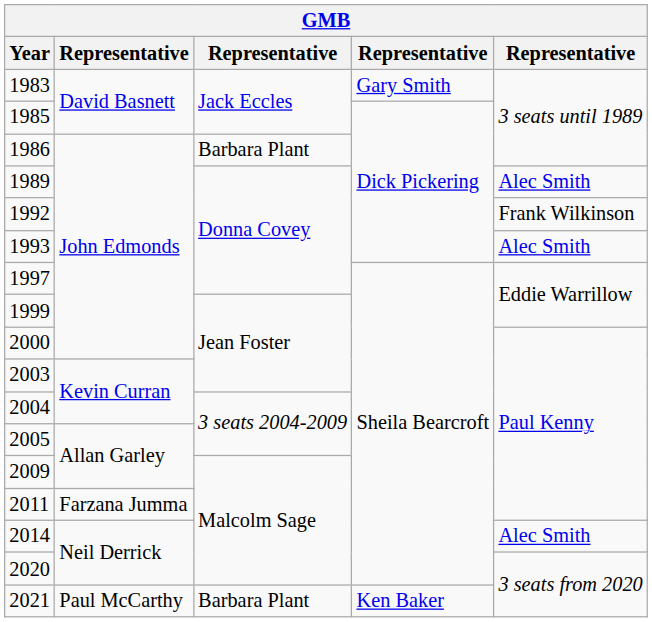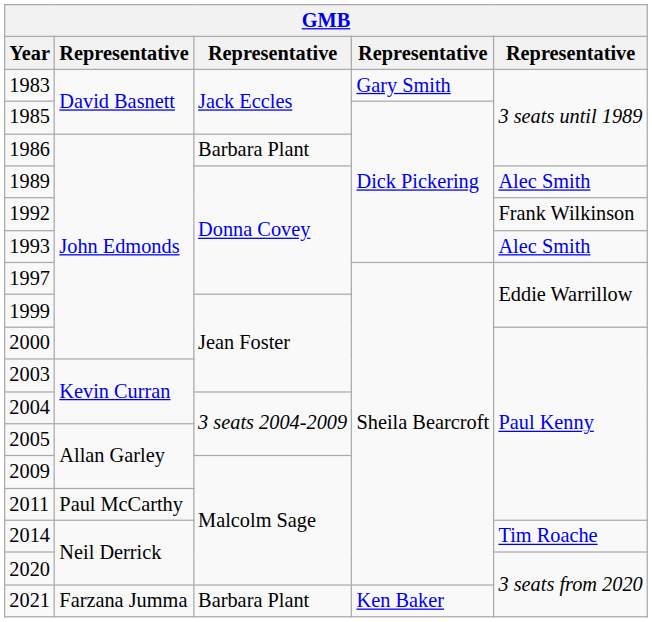2011 | column 2: Farzana Jumma -> Paul McCarthy
2014 | column 5: Alec Smith -> Tim Roache
2021 | column 2: Paul McCarthy -> Farzana Jumma
